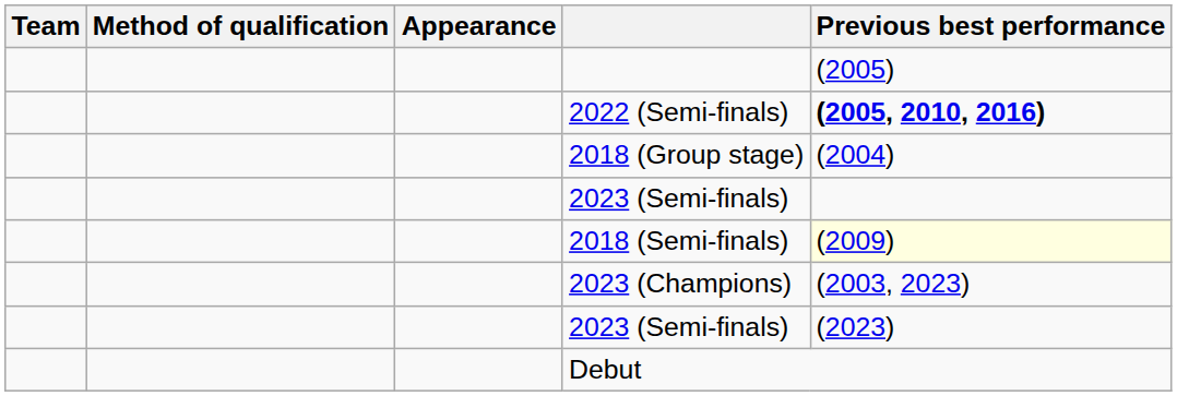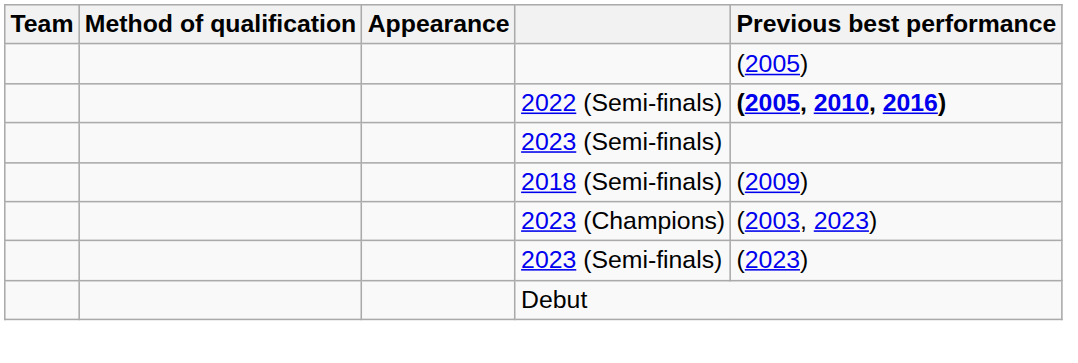- row: 2018 (Group stage) | (2004)
2018 (Semi-finals) | Previous best performance: lightyellow background -> no background
